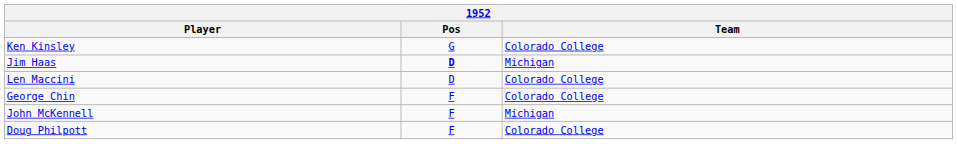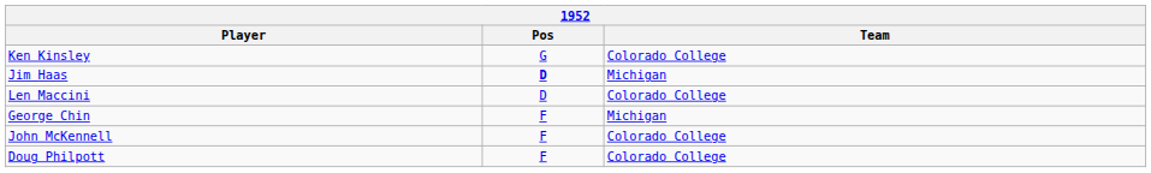George Chin | Team: Colorado College -> Michigan
John McKennell | Team: Michigan -> Colorado College
